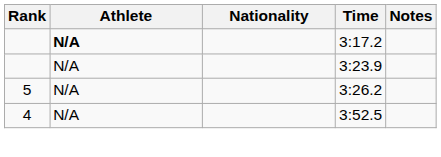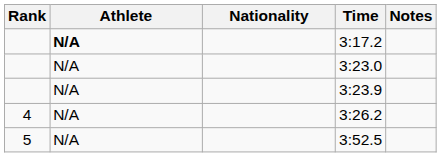+ row: N/A | 3:23.0
3:26.2 | Rank: 5 -> 4
3:52.5 | Rank: 4 -> 5
